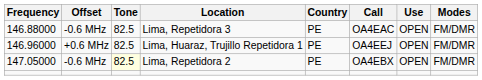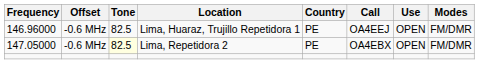- row: 146.88000 | -0.6 MHz | 82.5 | Lima, Repetidora 3 | PE | OA4EAC | OPEN | FM/DMR
Lima, Huaraz, Trujillo Repetidora 1 | Offset: +0.6 MHz -> -0.6 MHz
